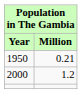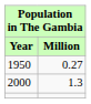1950 | Million: 0.21 -> 0.27
2000 | Million: 1.2 -> 1.3
